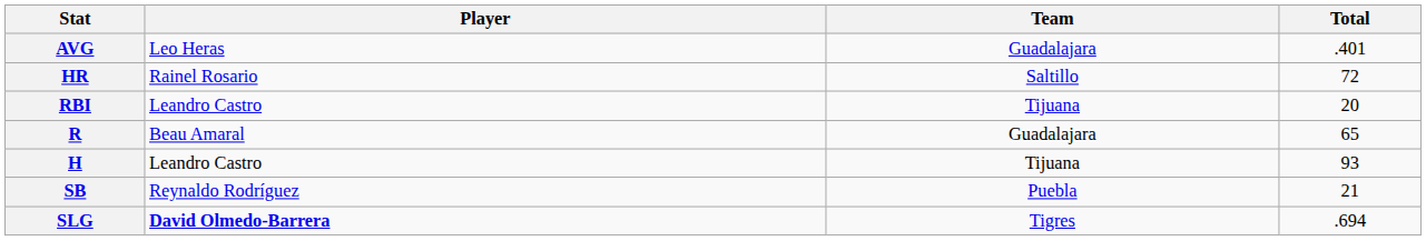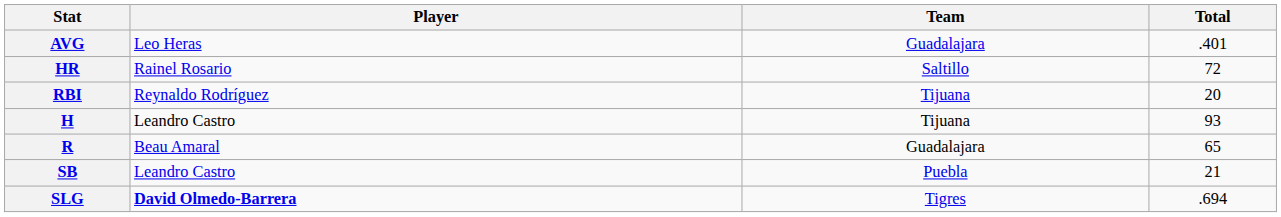RBI | Player: Leandro Castro -> Reynaldo Rodríguez
rows swapped: R <-> H
SB | Player: Reynaldo Rodríguez -> Leandro Castro
